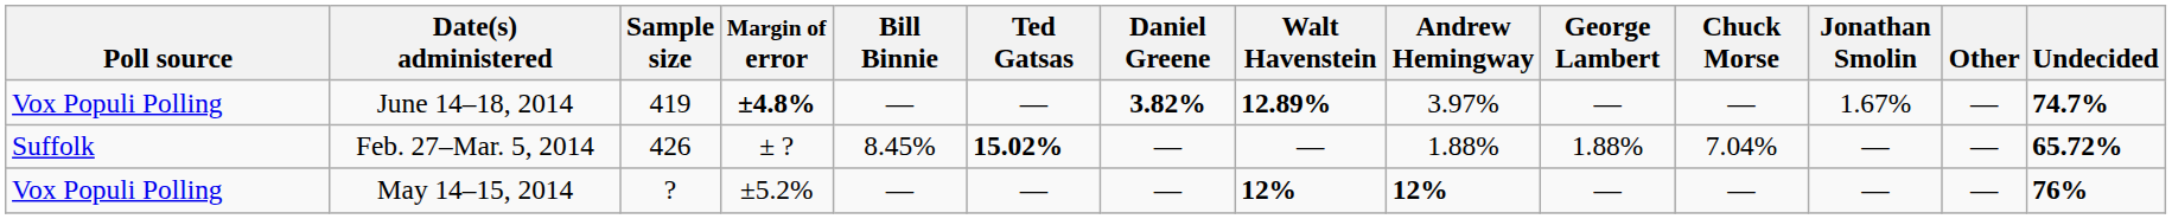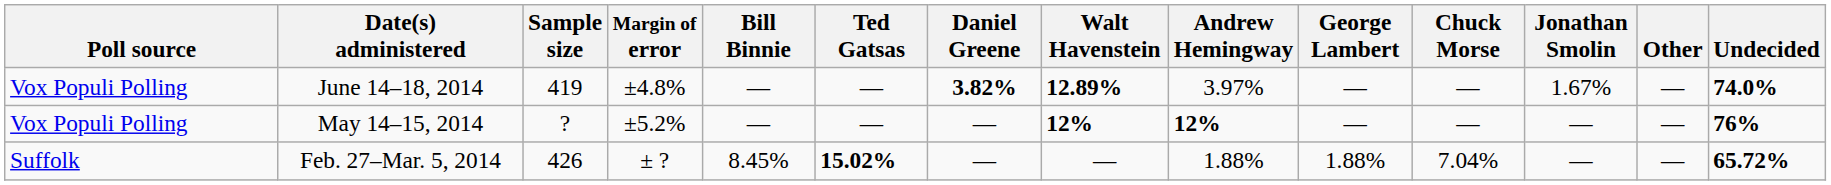June 14–18, 2014 | Margin of error: bold -> normal
June 14–18, 2014 | Undecided: 74.7% -> 74.0%
rows swapped: May 14–15, 2014 <-> Feb. 27–Mar. 5, 2014
